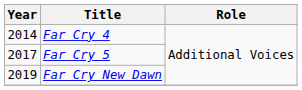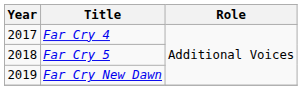Far Cry 4 | Year: 2014 -> 2017
Far Cry 5 | Year: 2017 -> 2018
